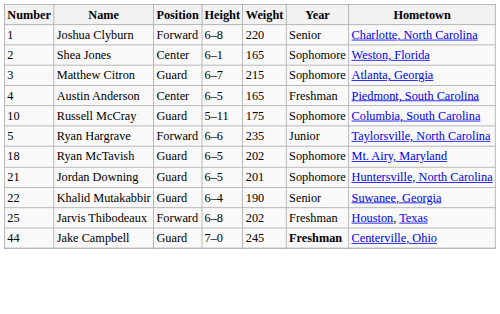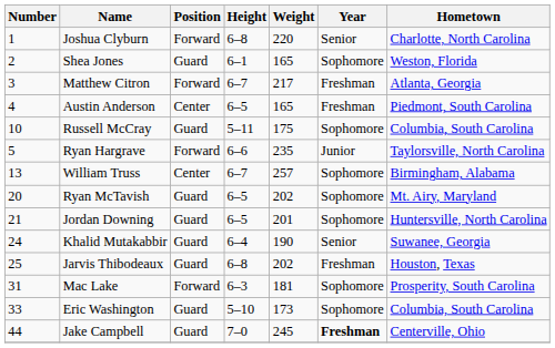Shea Jones | Position: Center -> Guard
Matthew Citron | Position: Guard -> Forward
Matthew Citron | Weight: 215 -> 217
Matthew Citron | Year: Sophomore -> Freshman
+ row: 13 | William Truss | Center | 6–7 | 257 | Sophomore | Birmingham, Alabama
Ryan McTavish | Number: 18 -> 20
Khalid Mutakabbir | Number: 22 -> 24
Jarvis Thibodeaux | Position: Forward -> Guard
+ row: 31 | Mac Lake | Forward | 6–3 | 181 | Sophomore | Prosperity, South Carolina
+ row: 33 | Eric Washington | Guard | 5–10 | 173 | Sophomore | Columbia, South Carolina
